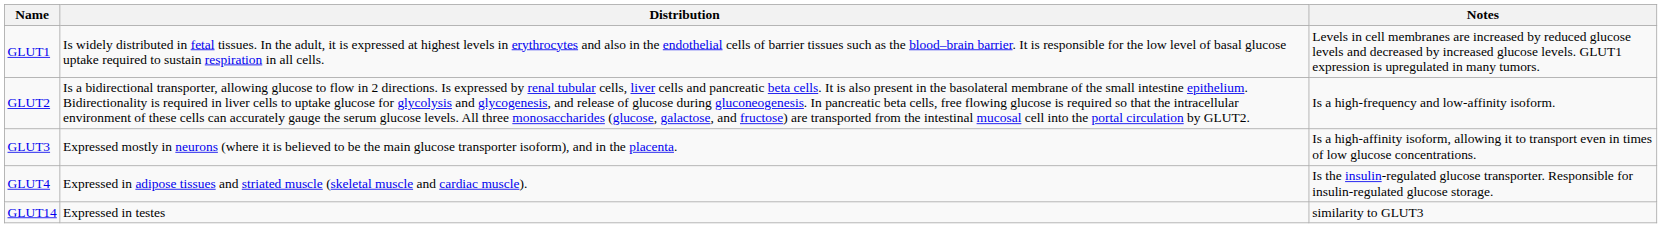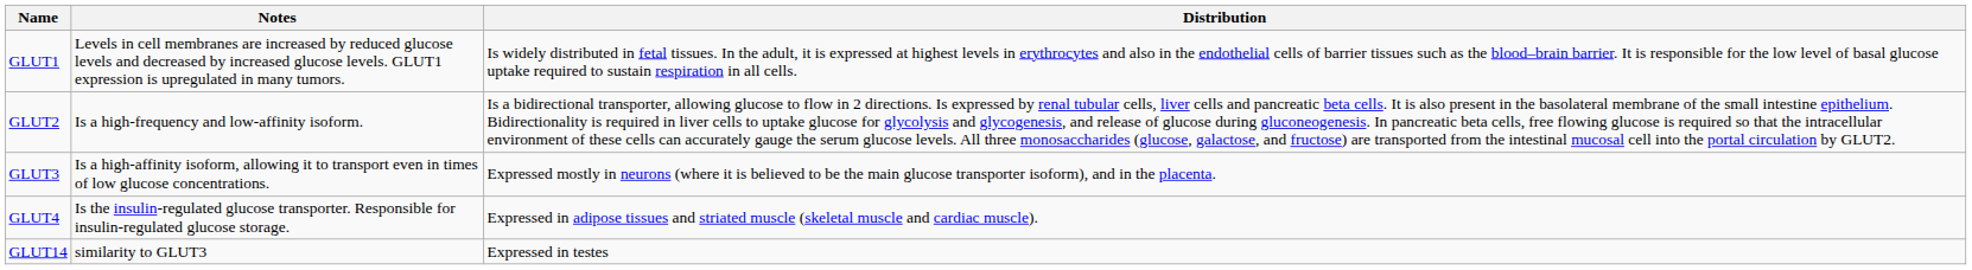columns swapped: Distribution <-> Notes
